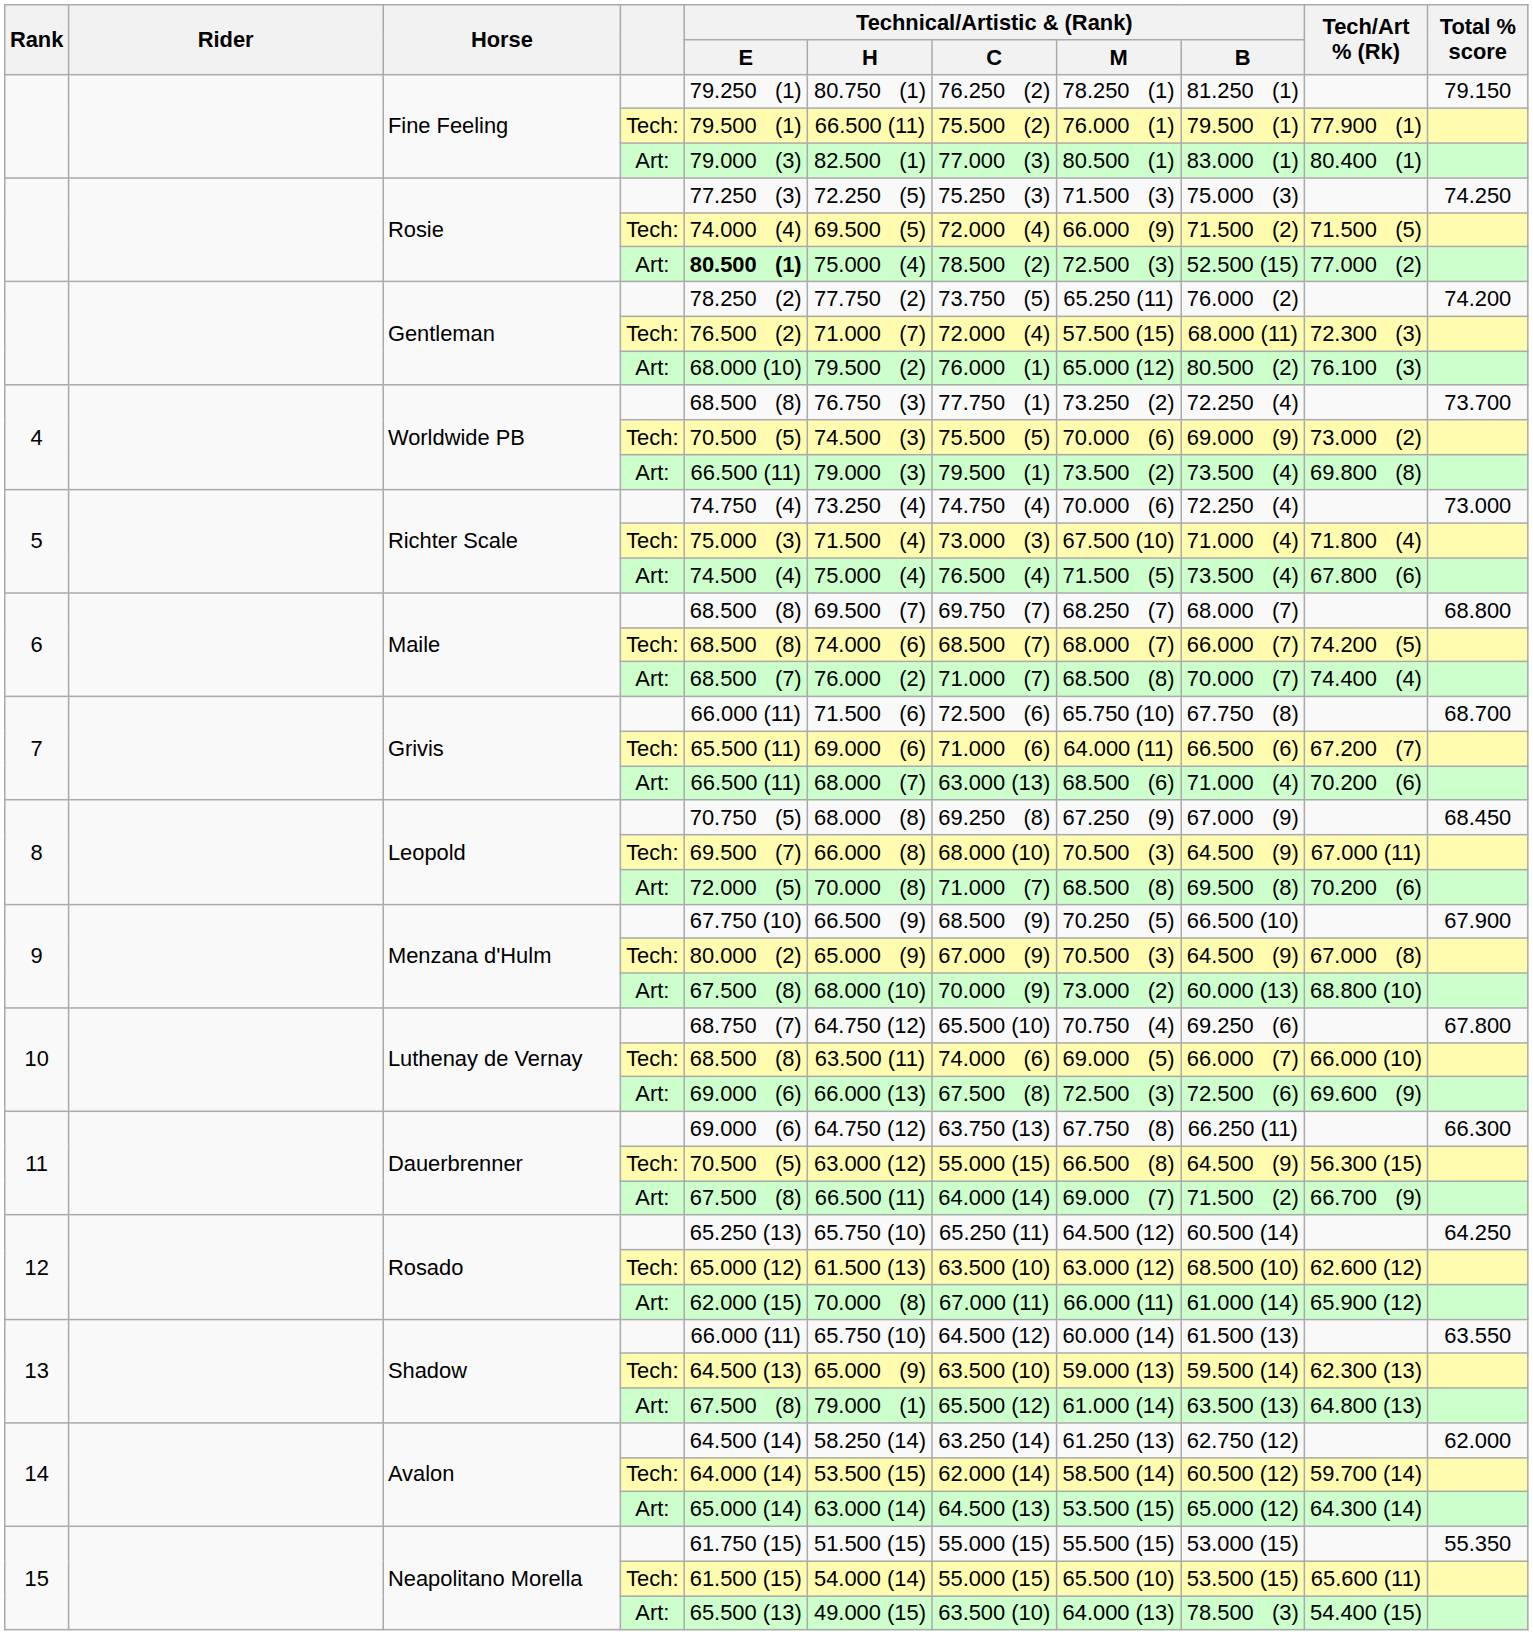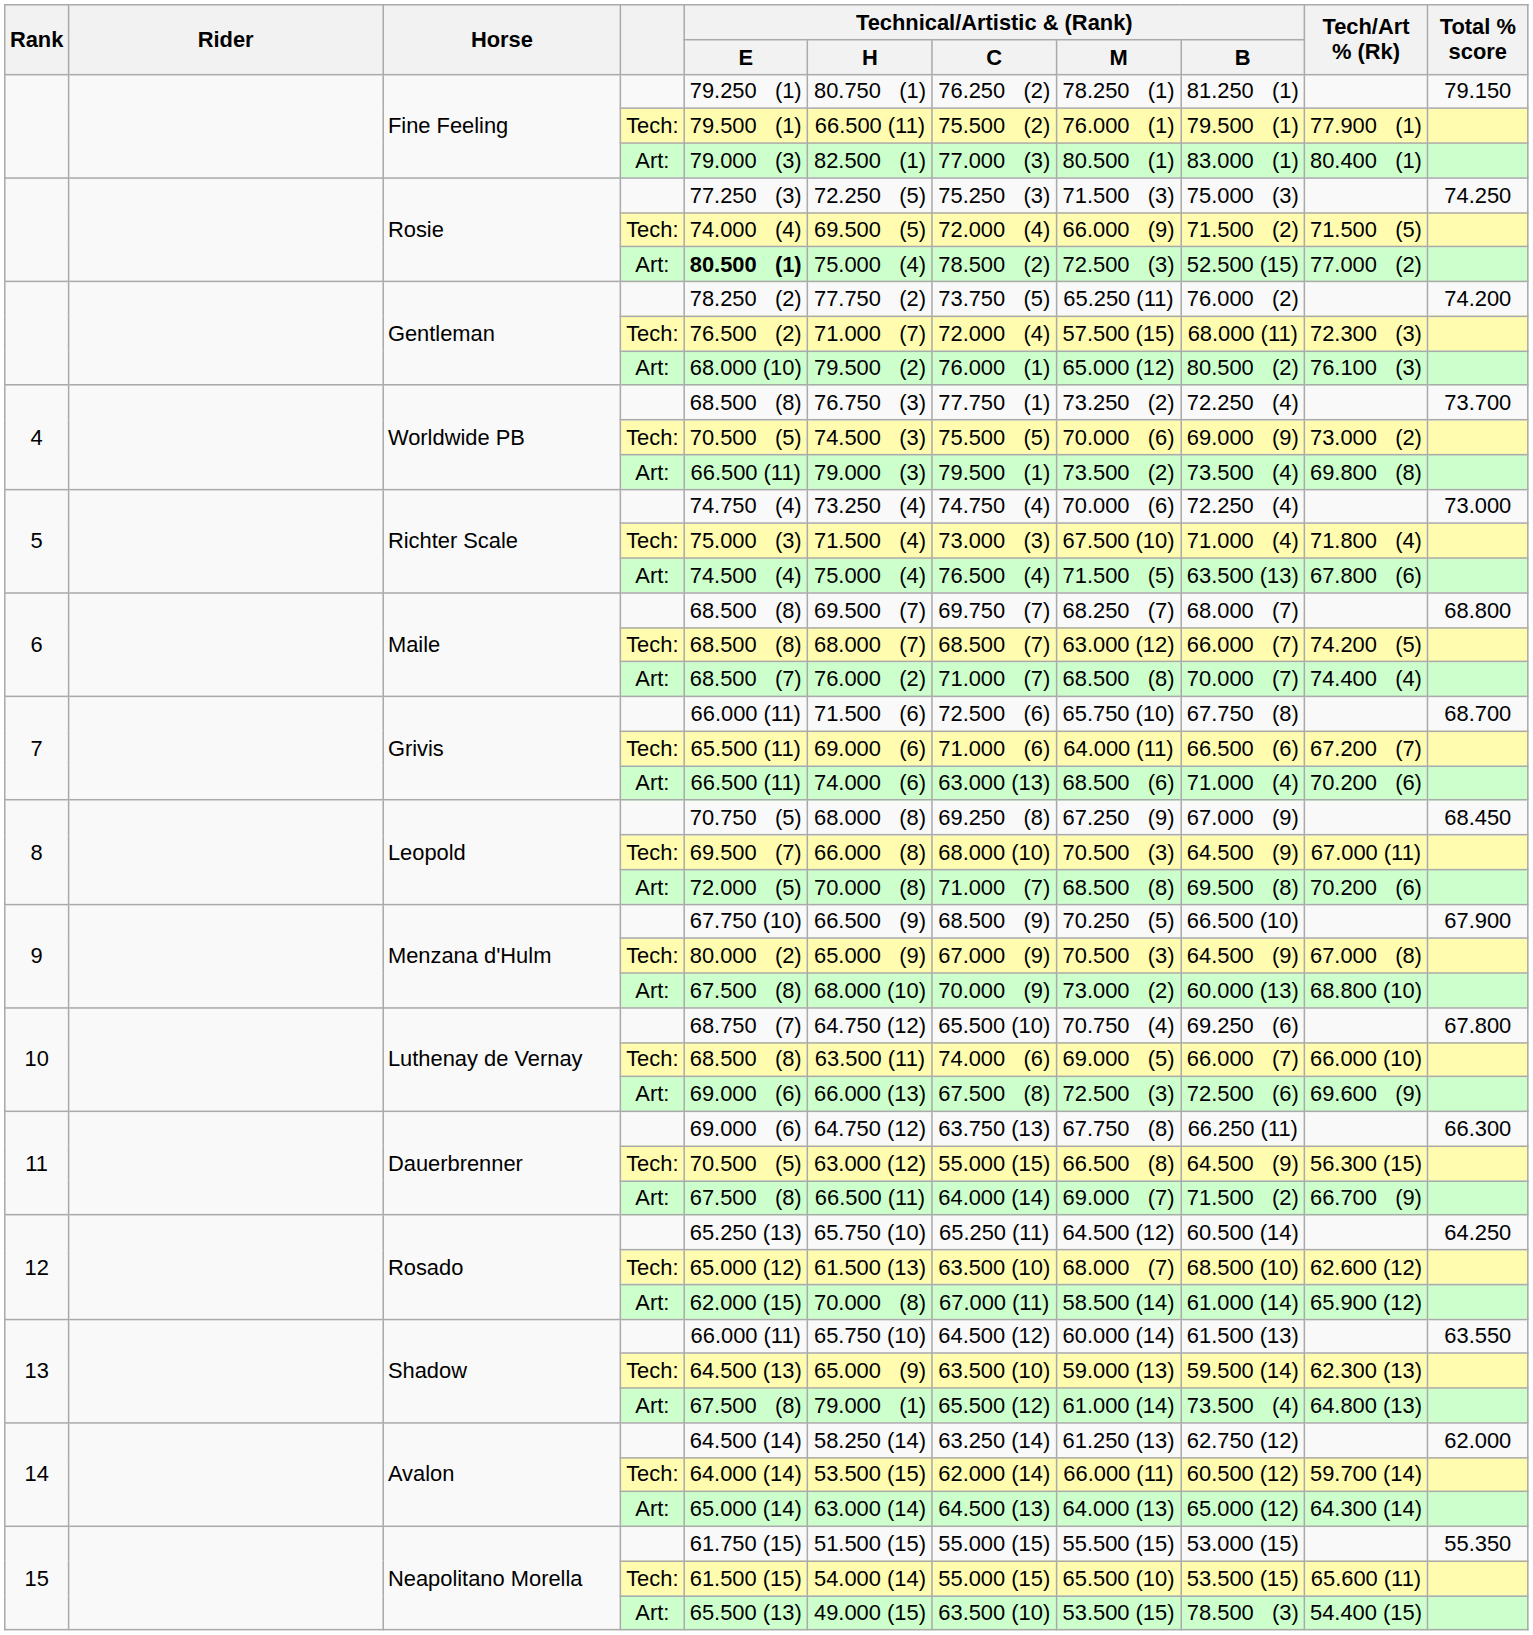Richter Scale / Art: | Technical/Artistic & (Rank) / B: 73.500 (4) -> 63.500 (13)
Maile / Tech: | Technical/Artistic & (Rank) / H: 74.000 (6) -> 68.000 (7)
Maile / Tech: | Technical/Artistic & (Rank) / M: 68.000 (7) -> 63.000 (12)
Grivis / Art: | Technical/Artistic & (Rank) / H: 68.000 (7) -> 74.000 (6)
Rosado / Tech: | Technical/Artistic & (Rank) / M: 63.000 (12) -> 68.000 (7)
Rosado / Art: | Technical/Artistic & (Rank) / M: 66.000 (11) -> 58.500 (14)
Shadow / Art: | Technical/Artistic & (Rank) / B: 63.500 (13) -> 73.500 (4)
Avalon / Tech: | Technical/Artistic & (Rank) / M: 58.500 (14) -> 66.000 (11)
Avalon / Art: | Technical/Artistic & (Rank) / M: 53.500 (15) -> 64.000 (13)
Neapolitano Morella / Art: | Technical/Artistic & (Rank) / M: 64.000 (13) -> 53.500 (15)
